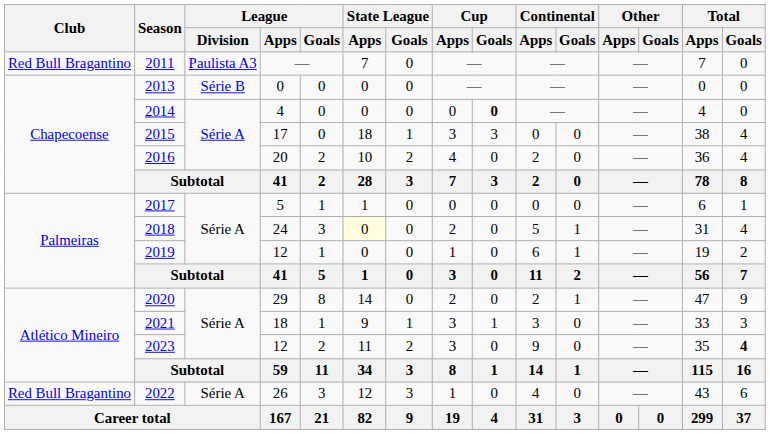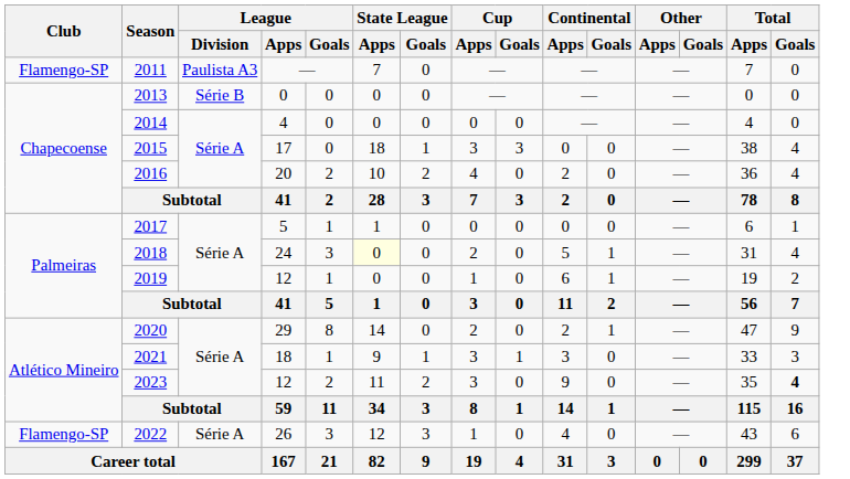2011 | Club: Red Bull Bragantino -> Flamengo-SP
2014 | Cup / Goals: bold -> normal
2022 | Club: Red Bull Bragantino -> Flamengo-SP
